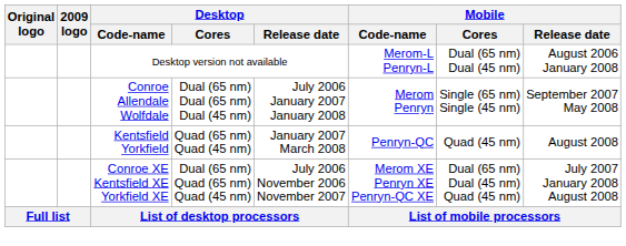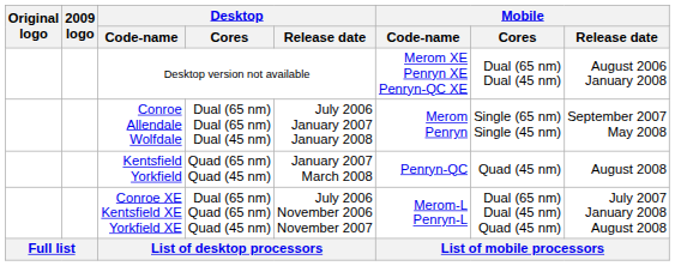Desktop version not available | Mobile / Code-name: Merom-L Penryn-L -> Merom XE Penryn XE Penryn-QC XE
Conroe XE Kentsfield XE Yorkfield XE | Mobile / Code-name: Merom XE Penryn XE Penryn-QC XE -> Merom-L Penryn-L
